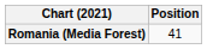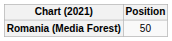Romania (Media Forest) | Position: 41 -> 50
